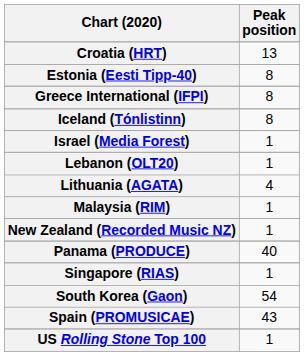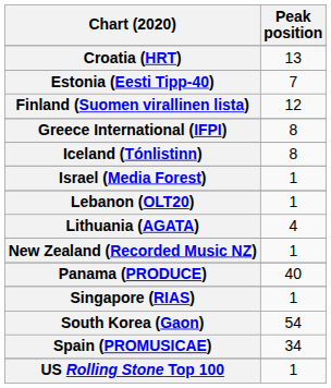Estonia (Eesti Tipp-40) | Peak position: 8 -> 7
+ row: Finland (Suomen virallinen lista) | 12
- row: Malaysia (RIM) | 1
Spain (PROMUSICAE) | Peak position: 43 -> 34
